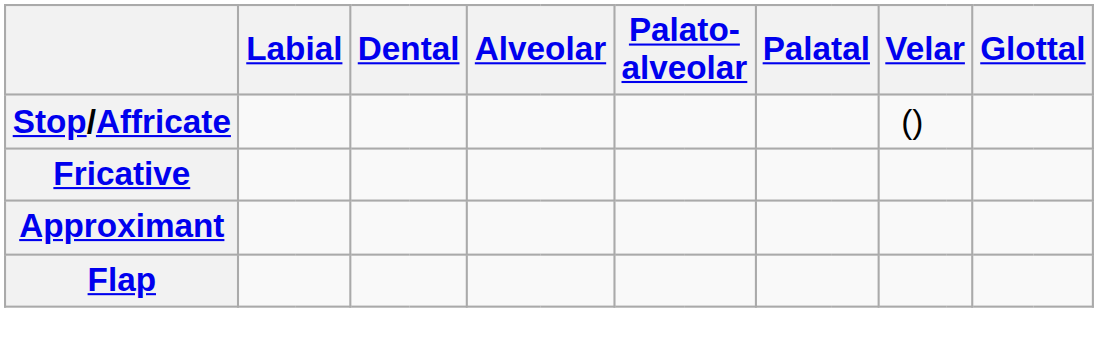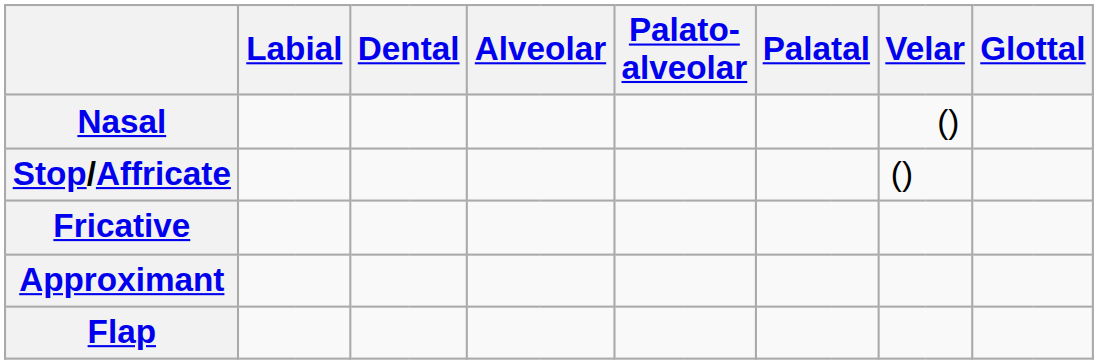+ row: Nasal | ()
